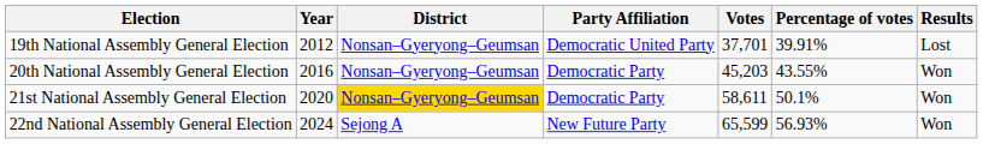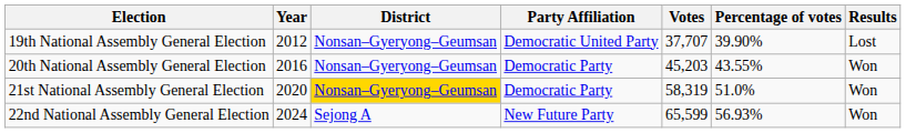19th National Assembly General Election | Votes: 37,701 -> 37,707
19th National Assembly General Election | Percentage of votes: 39.91% -> 39.90%
21st National Assembly General Election | Votes: 58,611 -> 58,319
21st National Assembly General Election | Percentage of votes: 50.1% -> 51.0%
